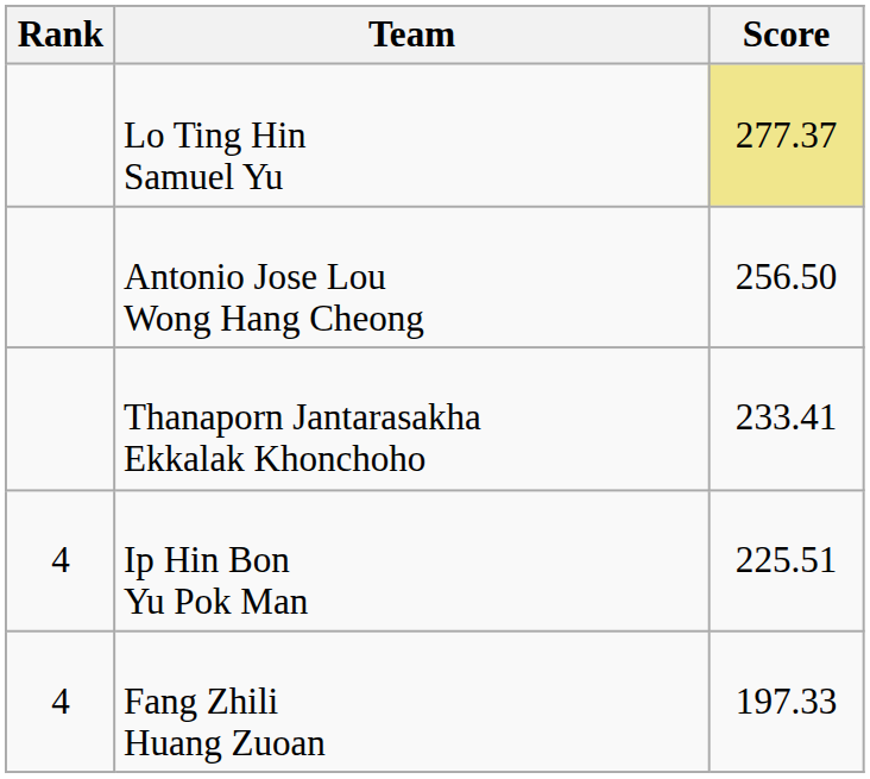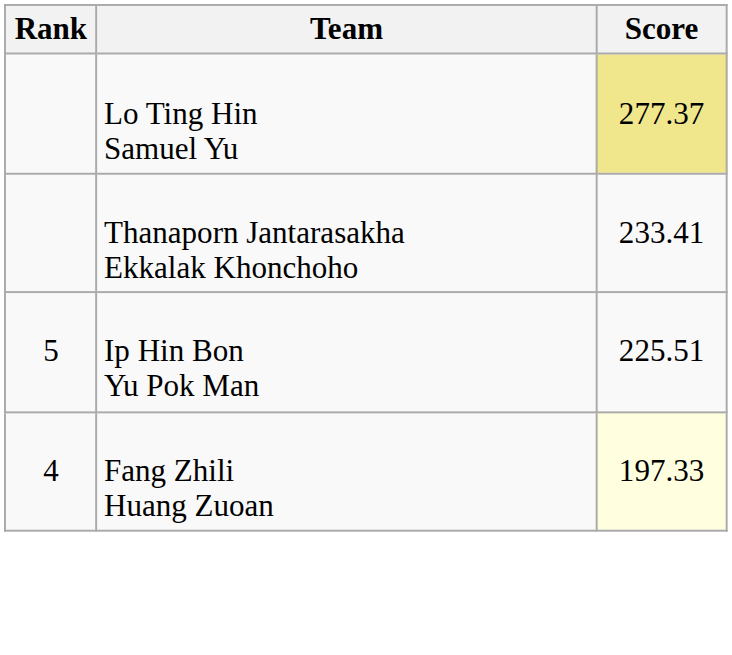- row: Antonio Jose Lou Wong Hang Cheong | 256.50
Ip Hin Bon Yu Pok Man | Rank: 4 -> 5
Fang Zhili Huang Zuoan | Score: no background -> lightyellow background
